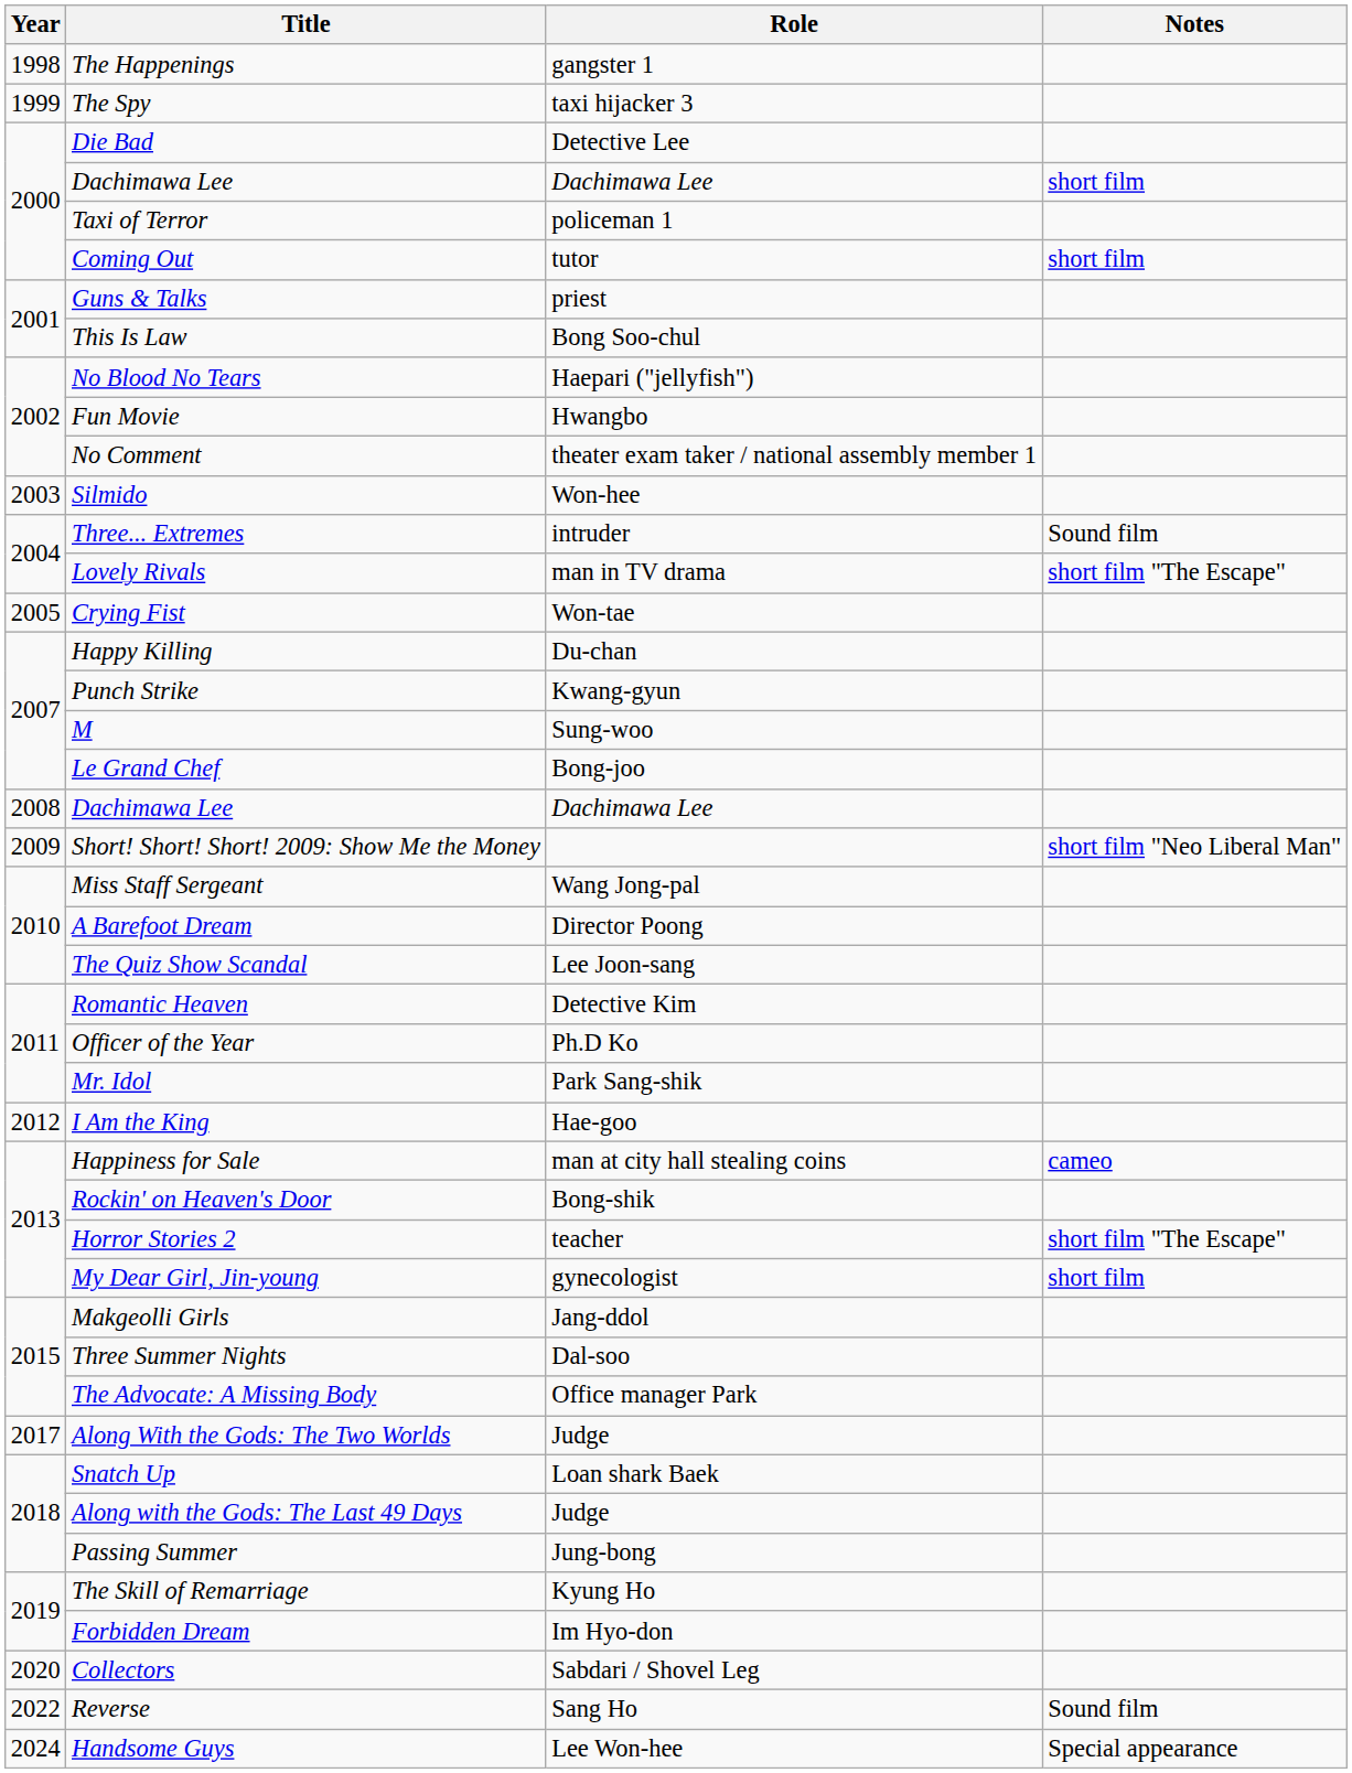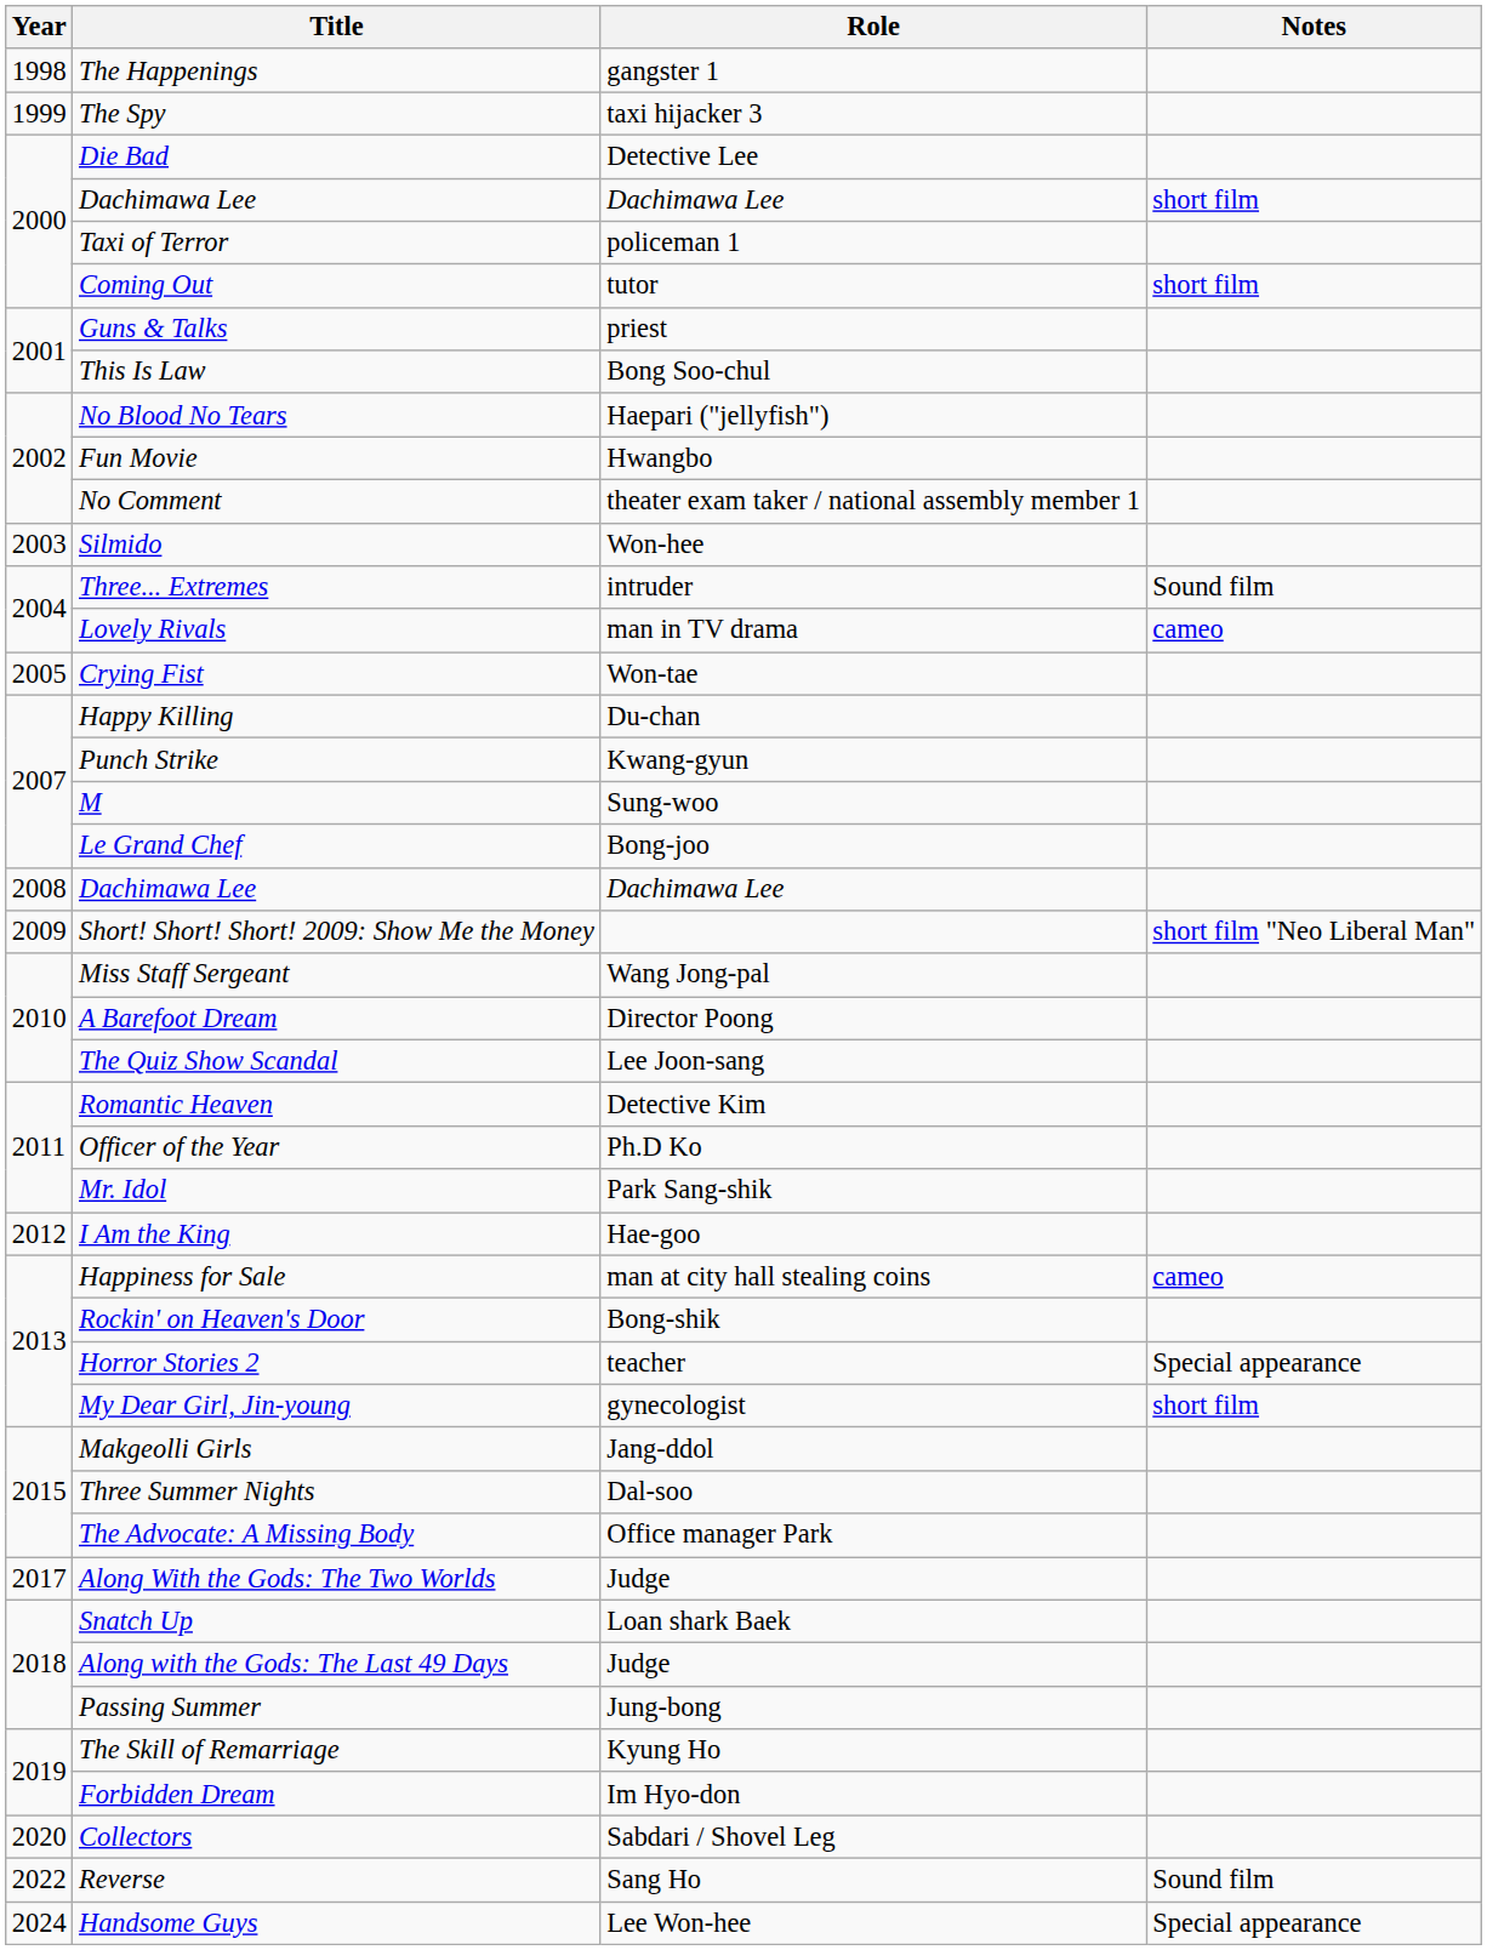Lovely Rivals | Notes: short film "The Escape" -> cameo
Horror Stories 2 | Notes: short film "The Escape" -> Special appearance
